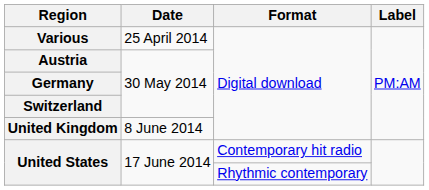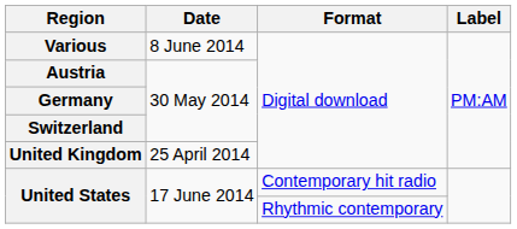Various | Date: 25 April 2014 -> 8 June 2014
United Kingdom | Date: 8 June 2014 -> 25 April 2014
